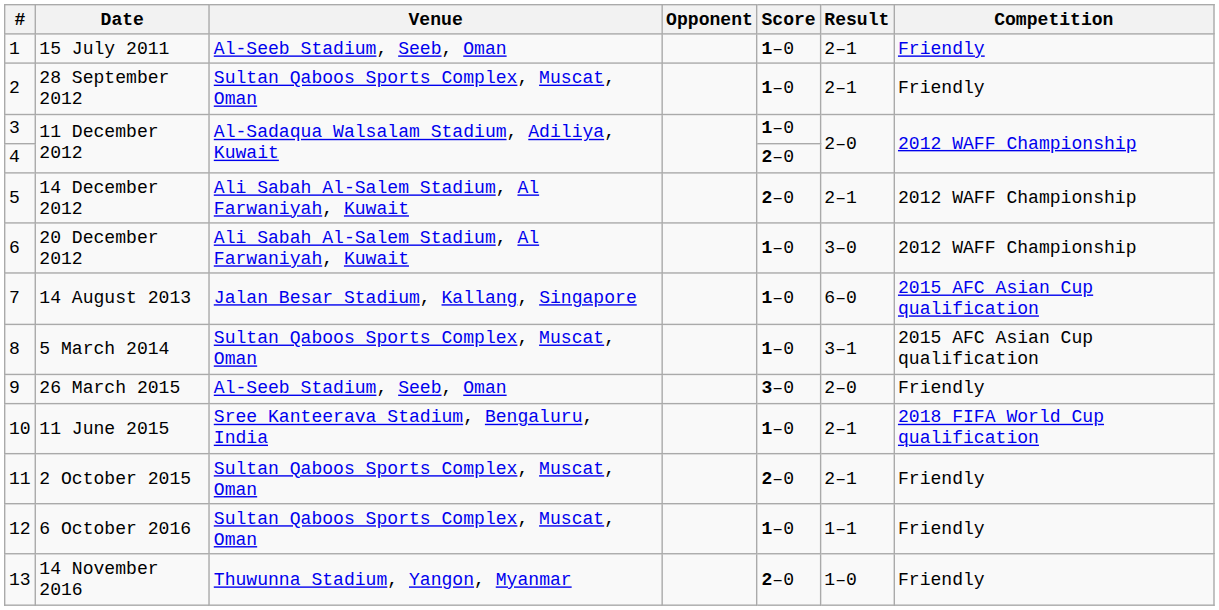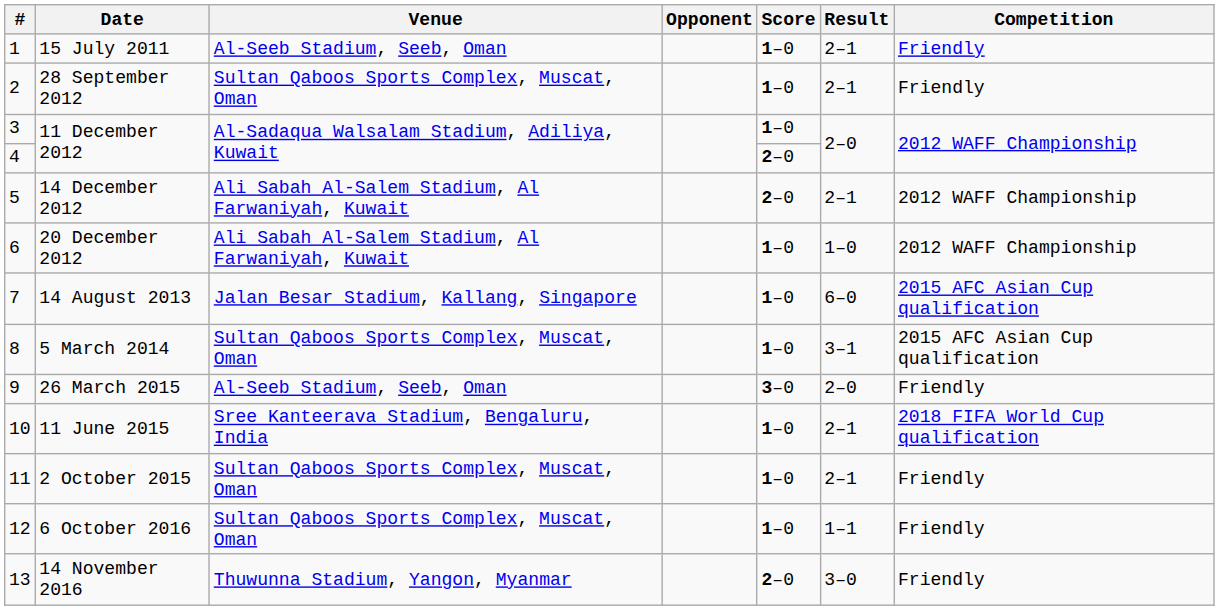20 December 2012 | Result: 3–0 -> 1–0
2 October 2015 | Score: 2–0 -> 1–0
14 November 2016 | Result: 1–0 -> 3–0
